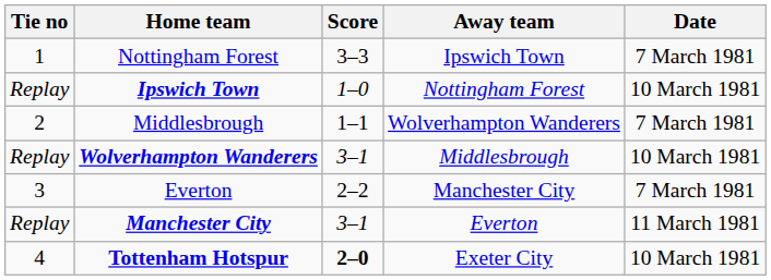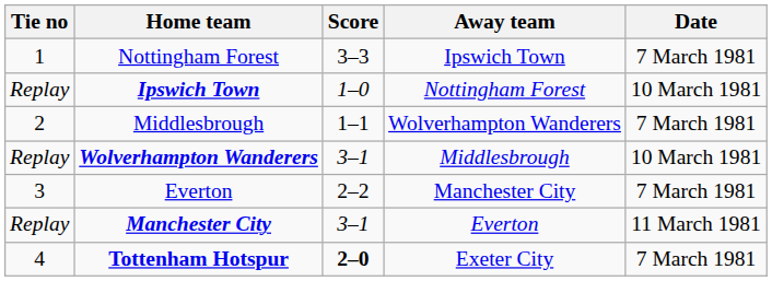Tottenham Hotspur | Date: 10 March 1981 -> 7 March 1981
